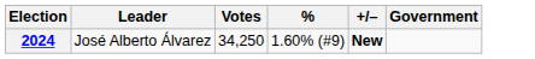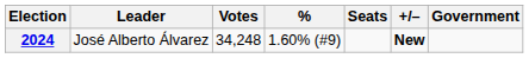+ column: Seats
2024 | Votes: 34,250 -> 34,248
